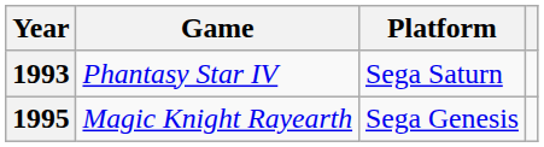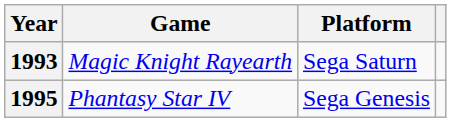1993 | Game: Phantasy Star IV -> Magic Knight Rayearth
1995 | Game: Magic Knight Rayearth -> Phantasy Star IV
